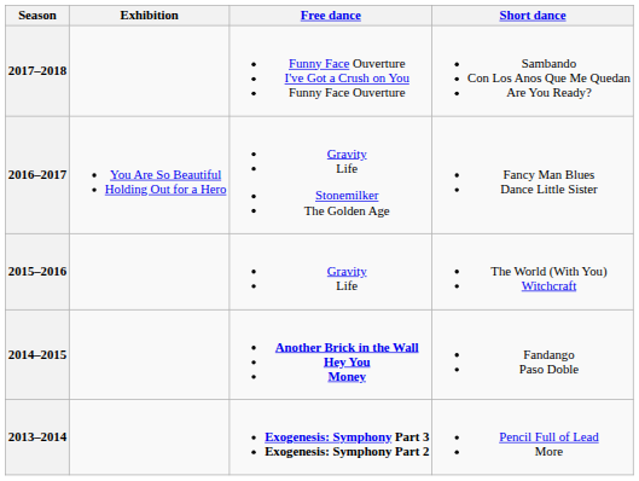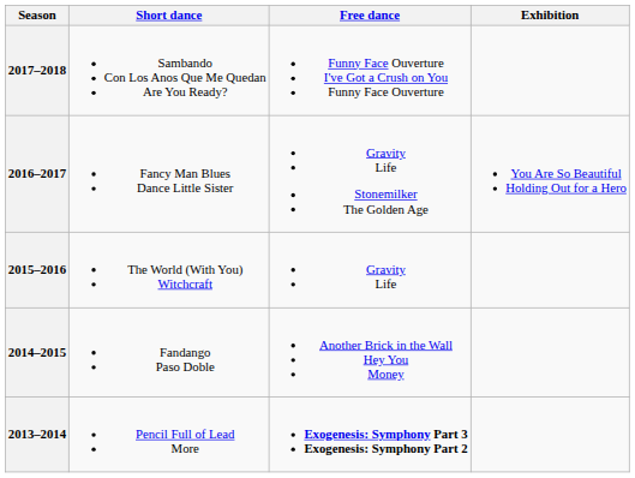columns swapped: Short dance <-> Exhibition
2014–2015 | Free dance: bold -> normal
